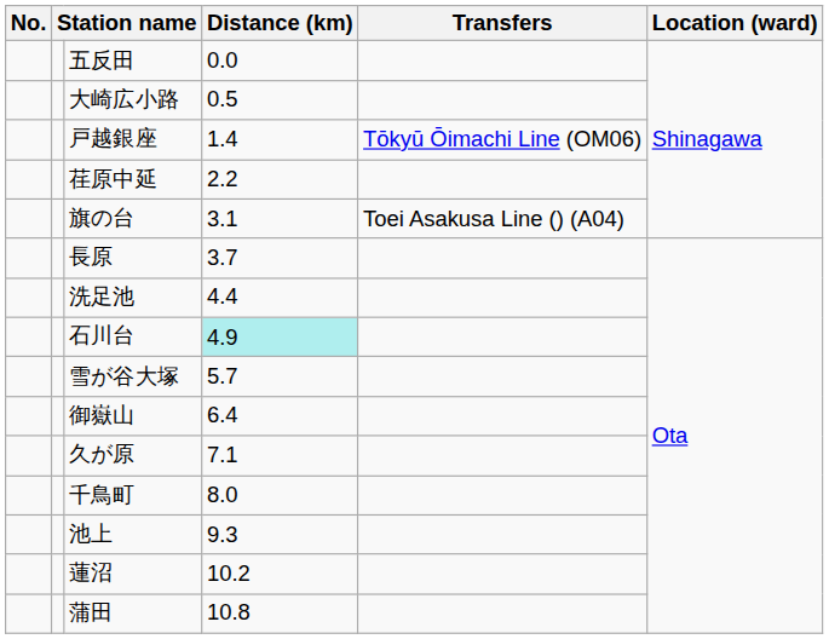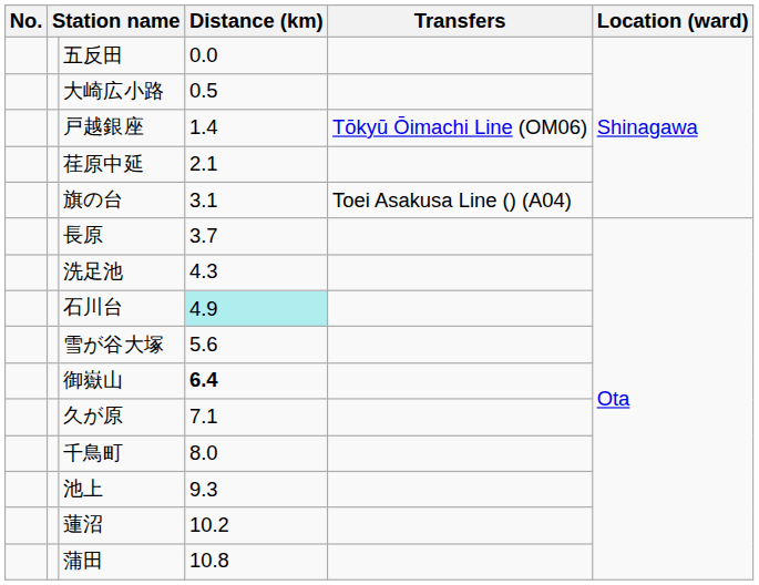荏原中延 | Distance (km): 2.2 -> 2.1
洗足池 | Distance (km): 4.4 -> 4.3
雪が谷大塚 | Distance (km): 5.7 -> 5.6
御嶽山 | Distance (km): normal -> bold
